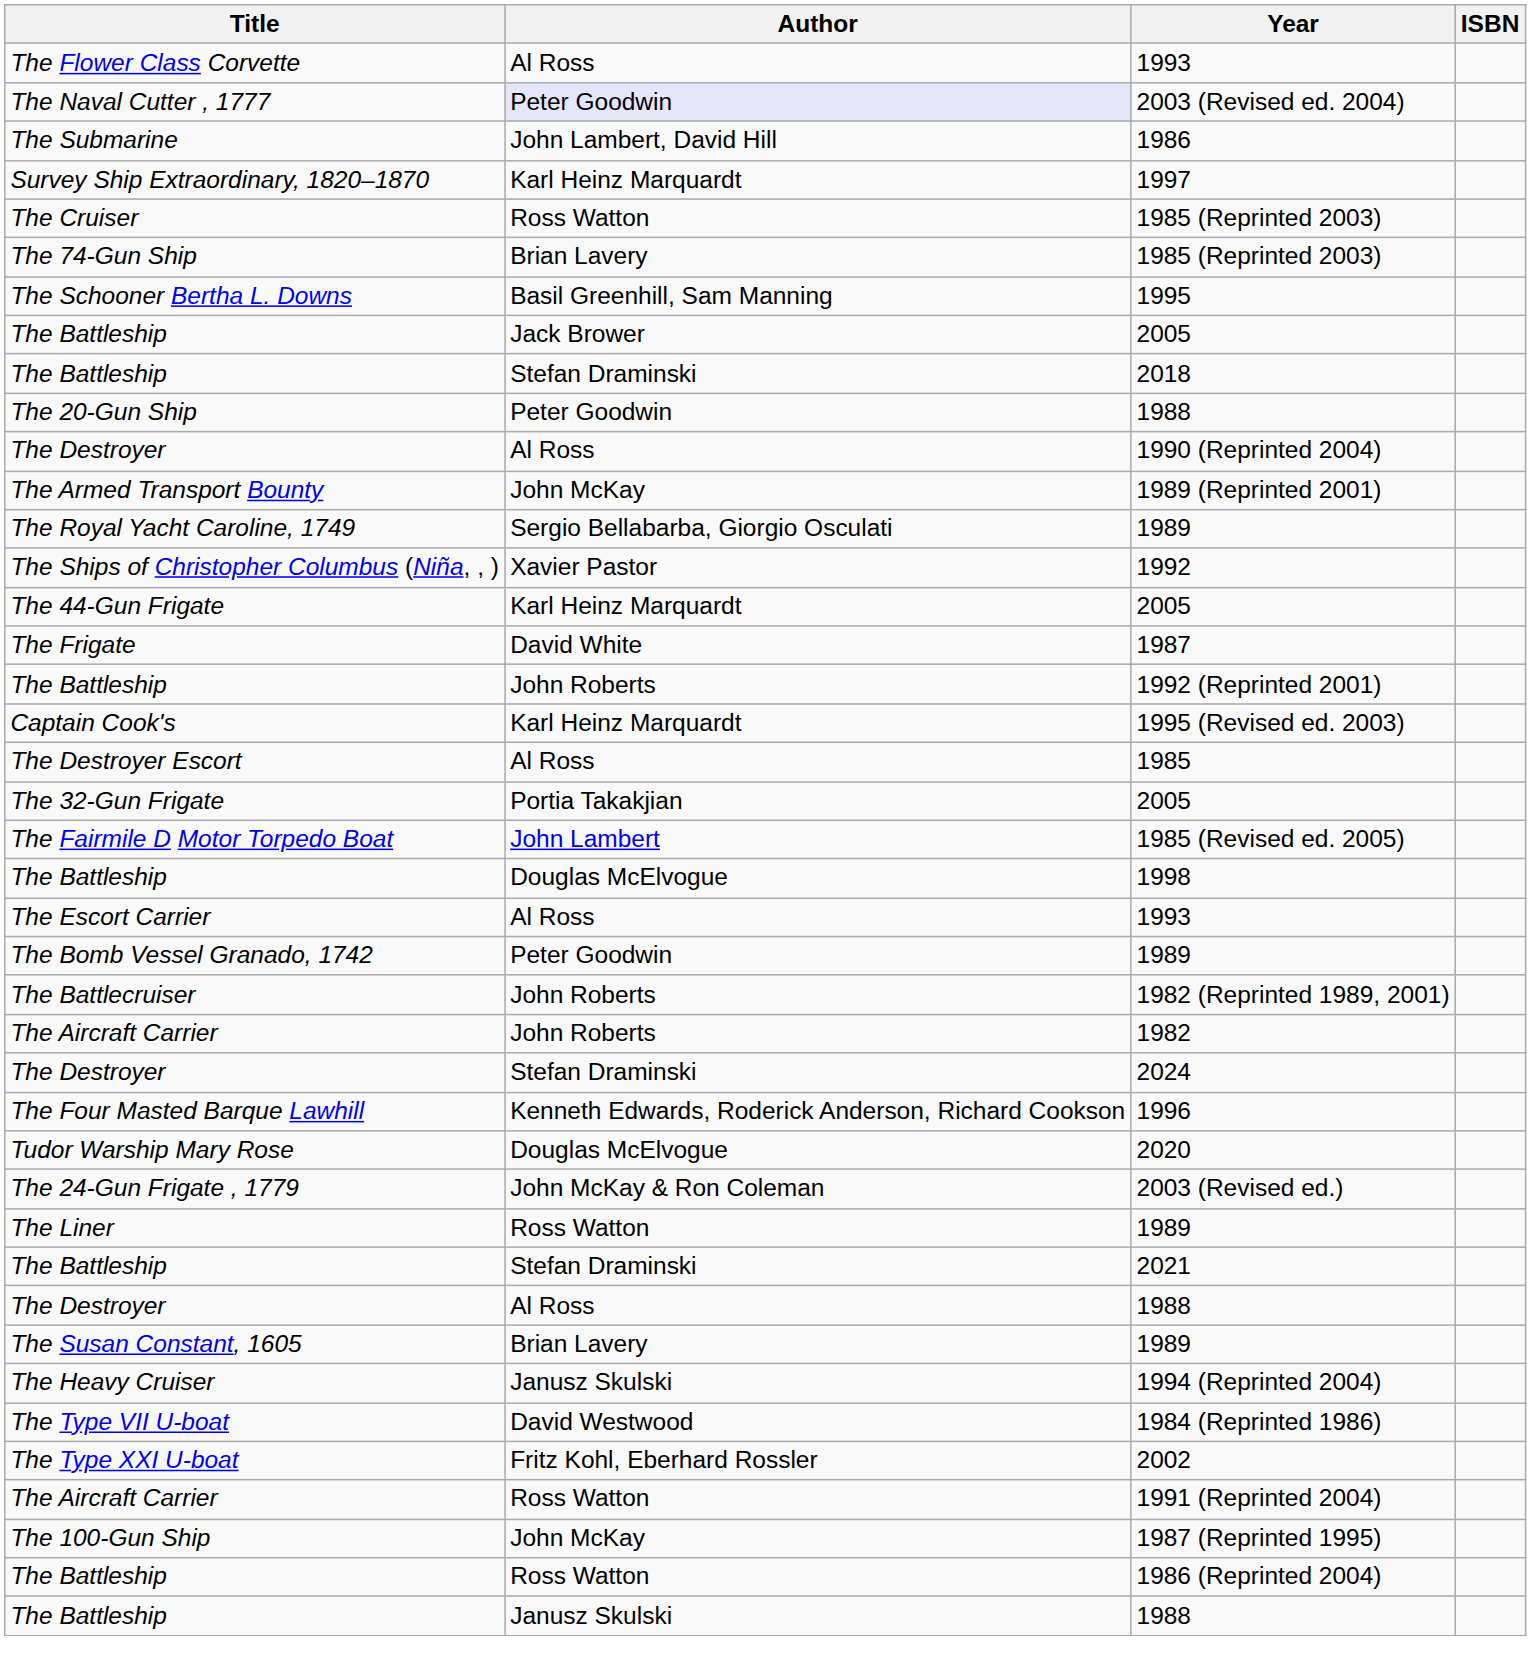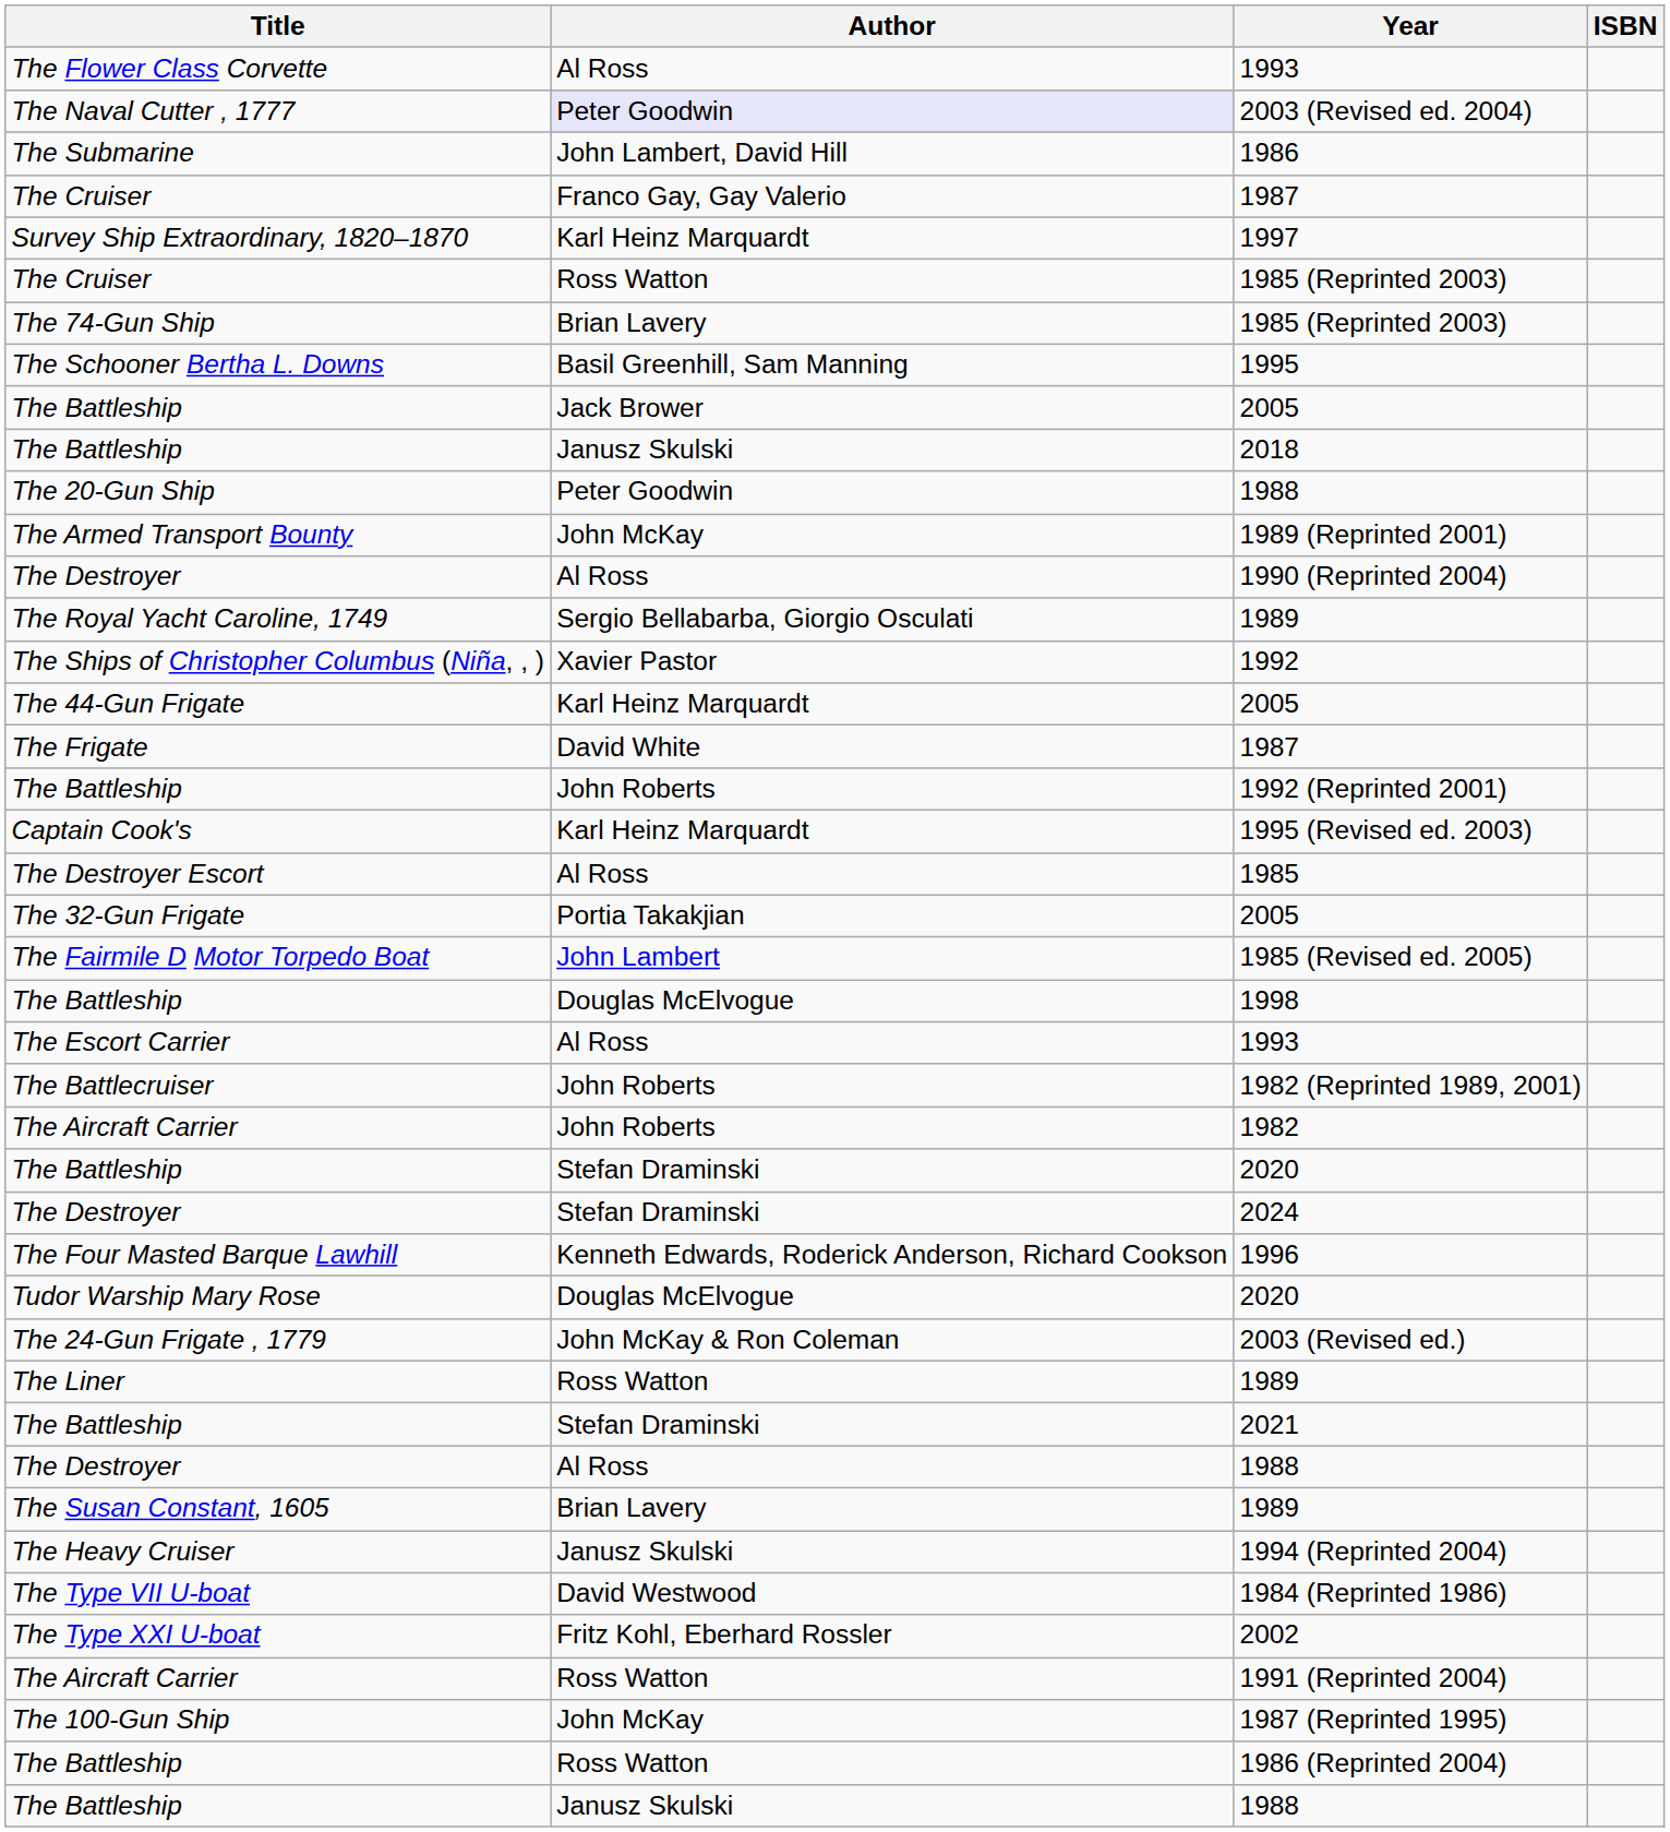+ row: The Cruiser | Franco Gay, Gay Valerio | 1987
The Battleship / 2018 | Author: Stefan Draminski -> Janusz Skulski
rows swapped: The Armed Transport Bounty <-> The Destroyer / 1990 (Reprinted 2004)
- row: The Bomb Vessel Granado, 1742 | Peter Goodwin | 1989
+ row: The Battleship | Stefan Draminski | 2020
